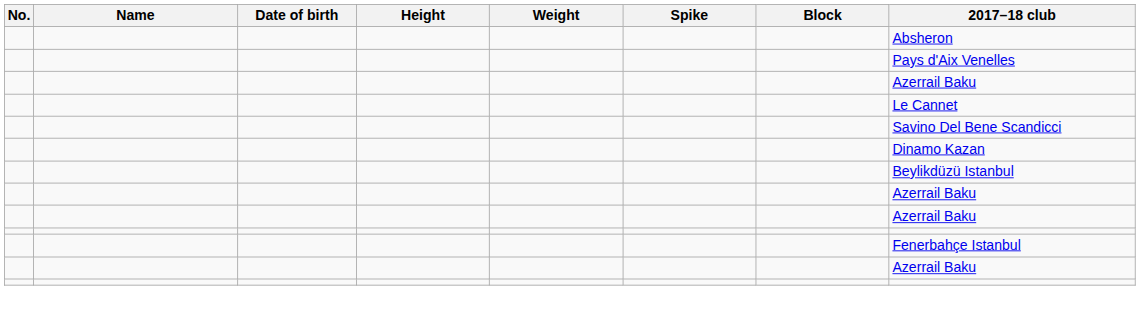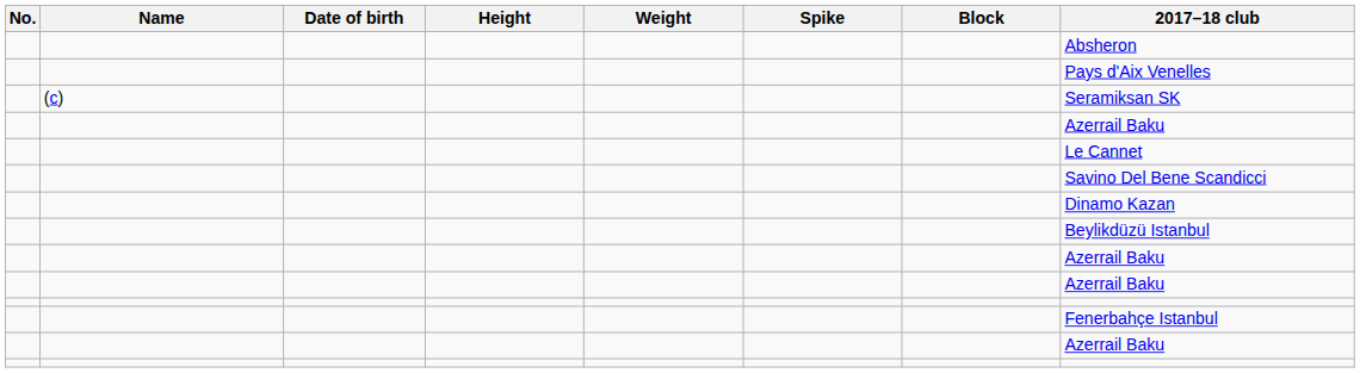+ row: (c) | Seramiksan SK
